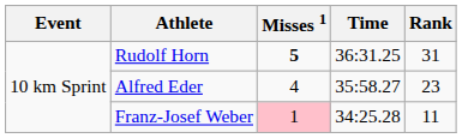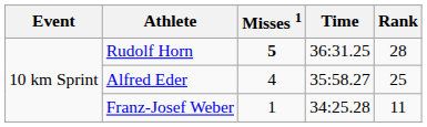Rudolf Horn | Rank: 31 -> 28
Alfred Eder | Rank: 23 -> 25
Franz-Josef Weber | Misses 1: pink background -> no background
